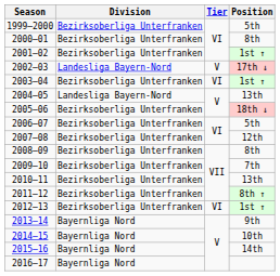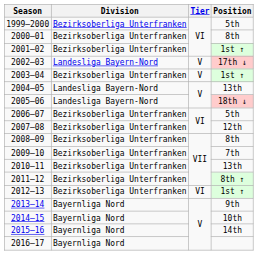2003–04 | Tier: VI -> V
2005–06 | Division: Bezirksoberliga Unterfranken -> Landesliga Bayern-Nord
